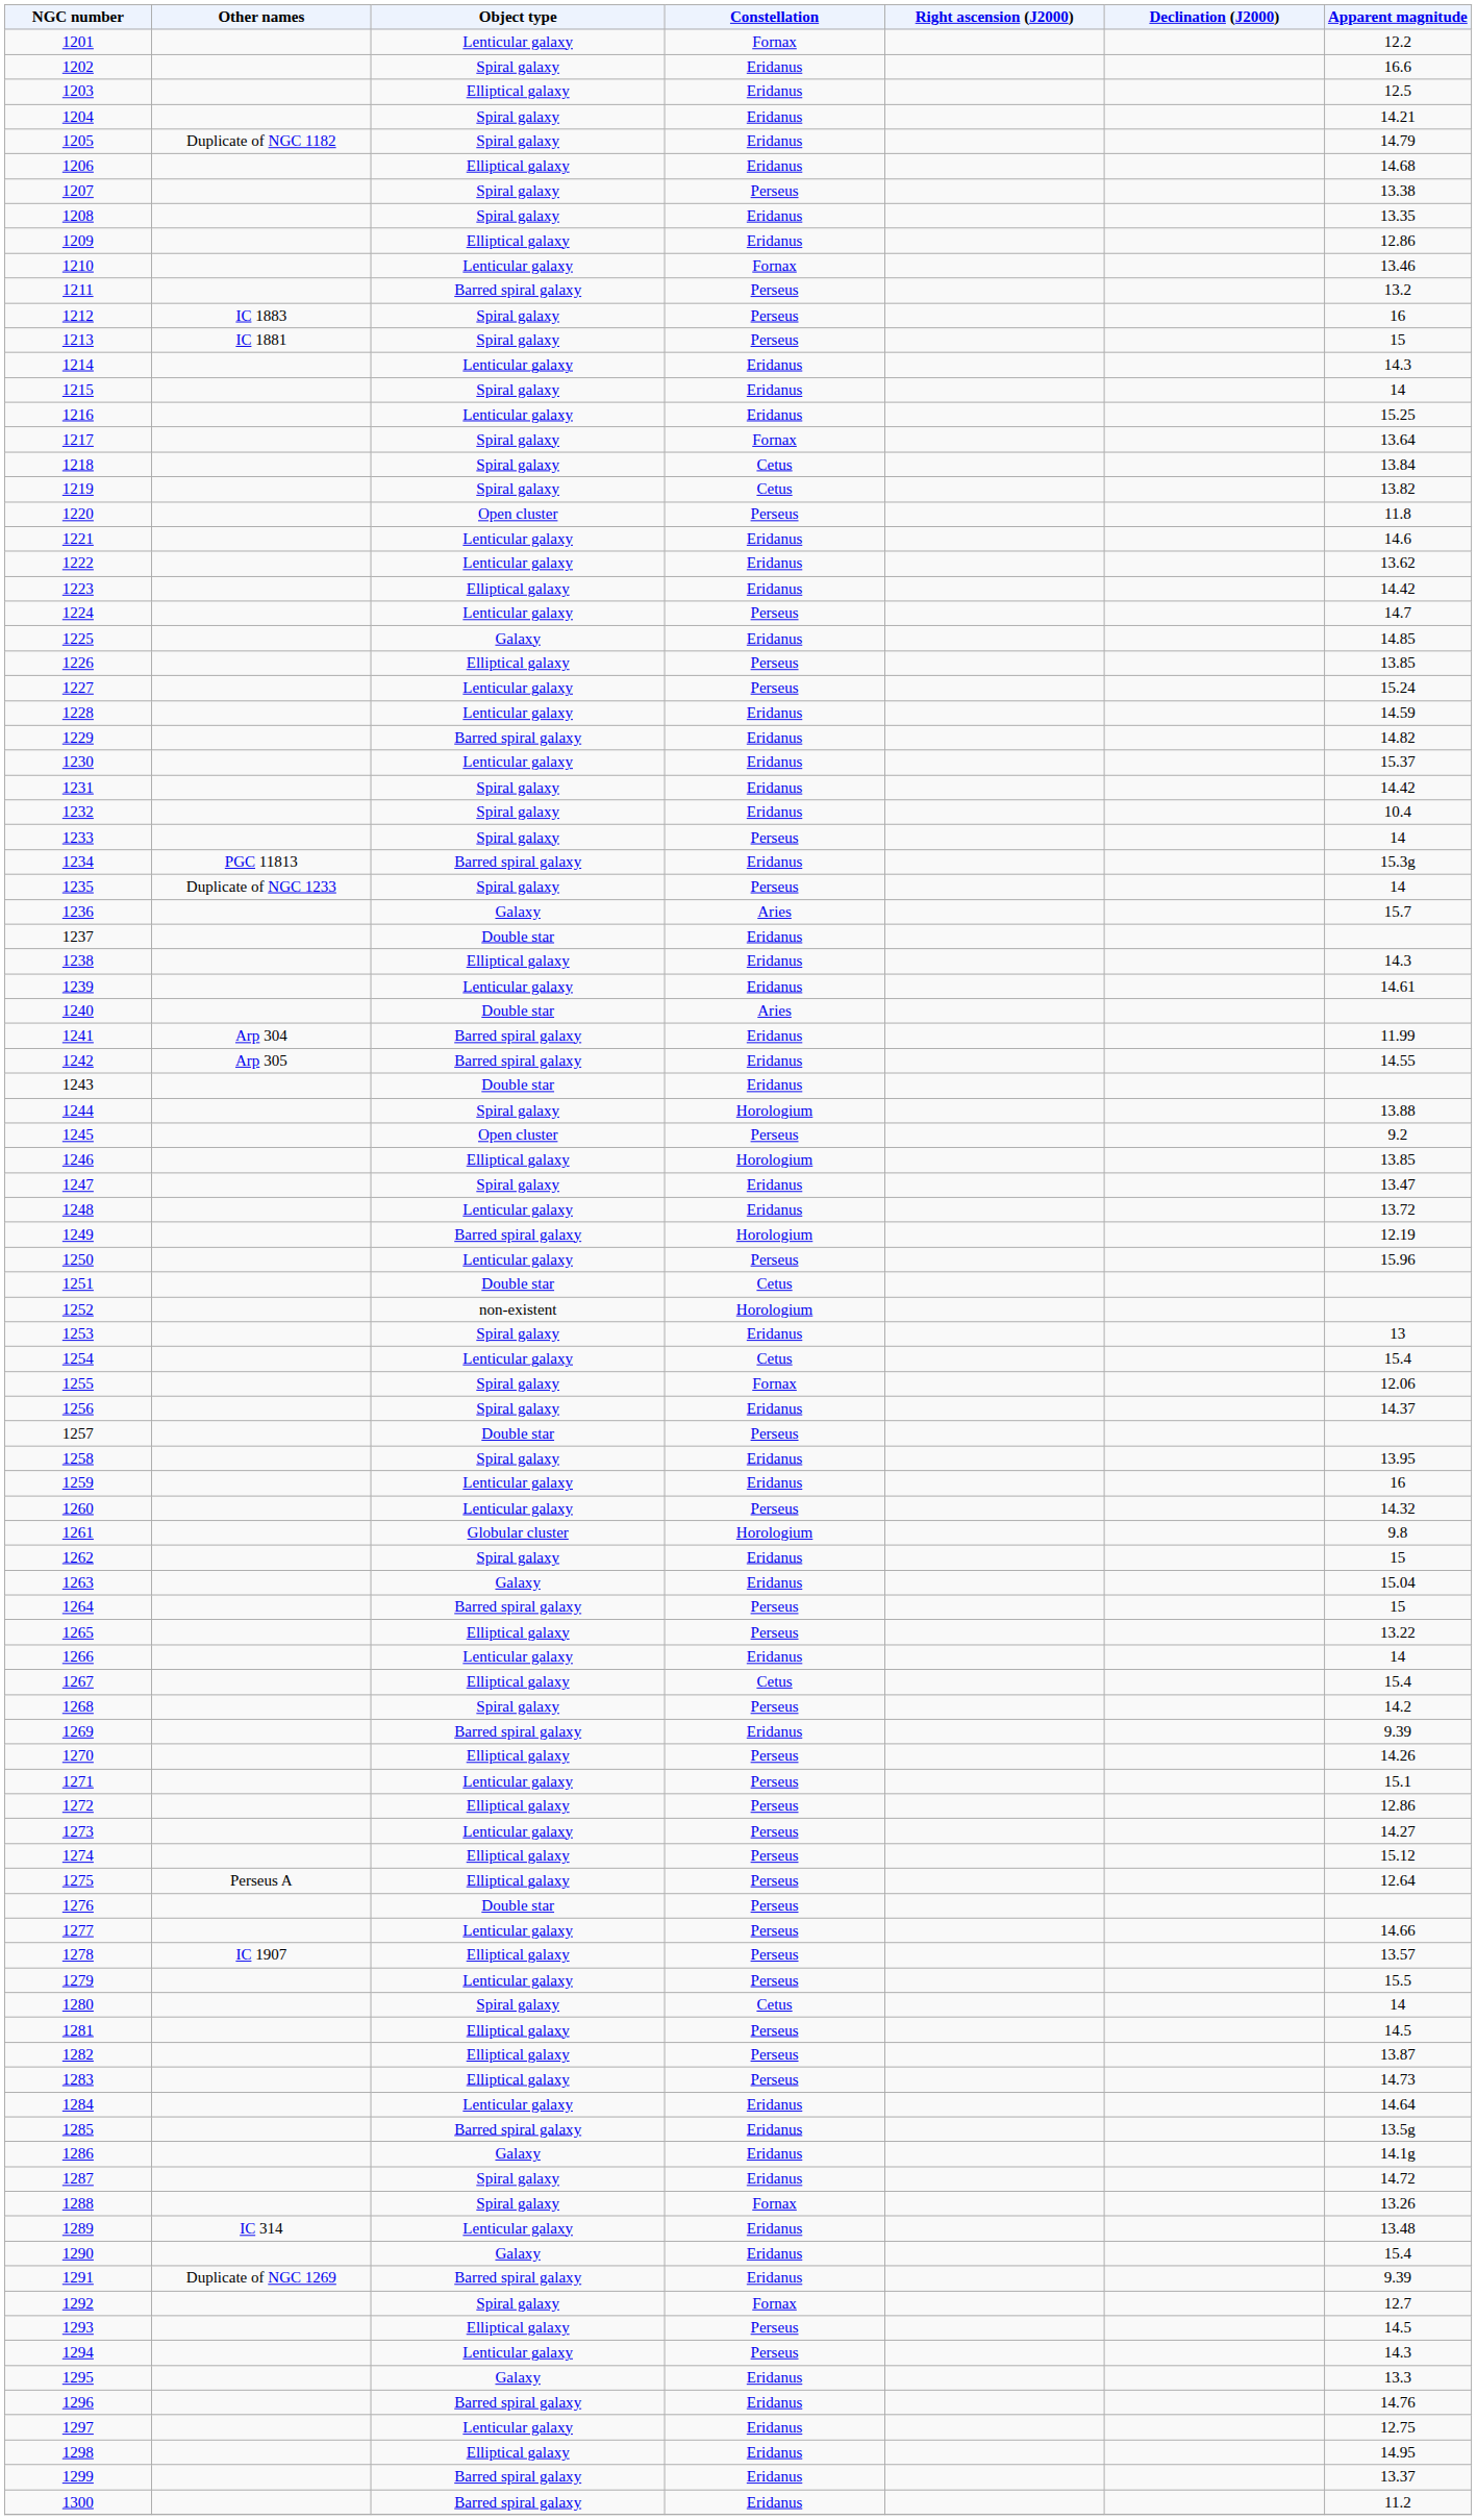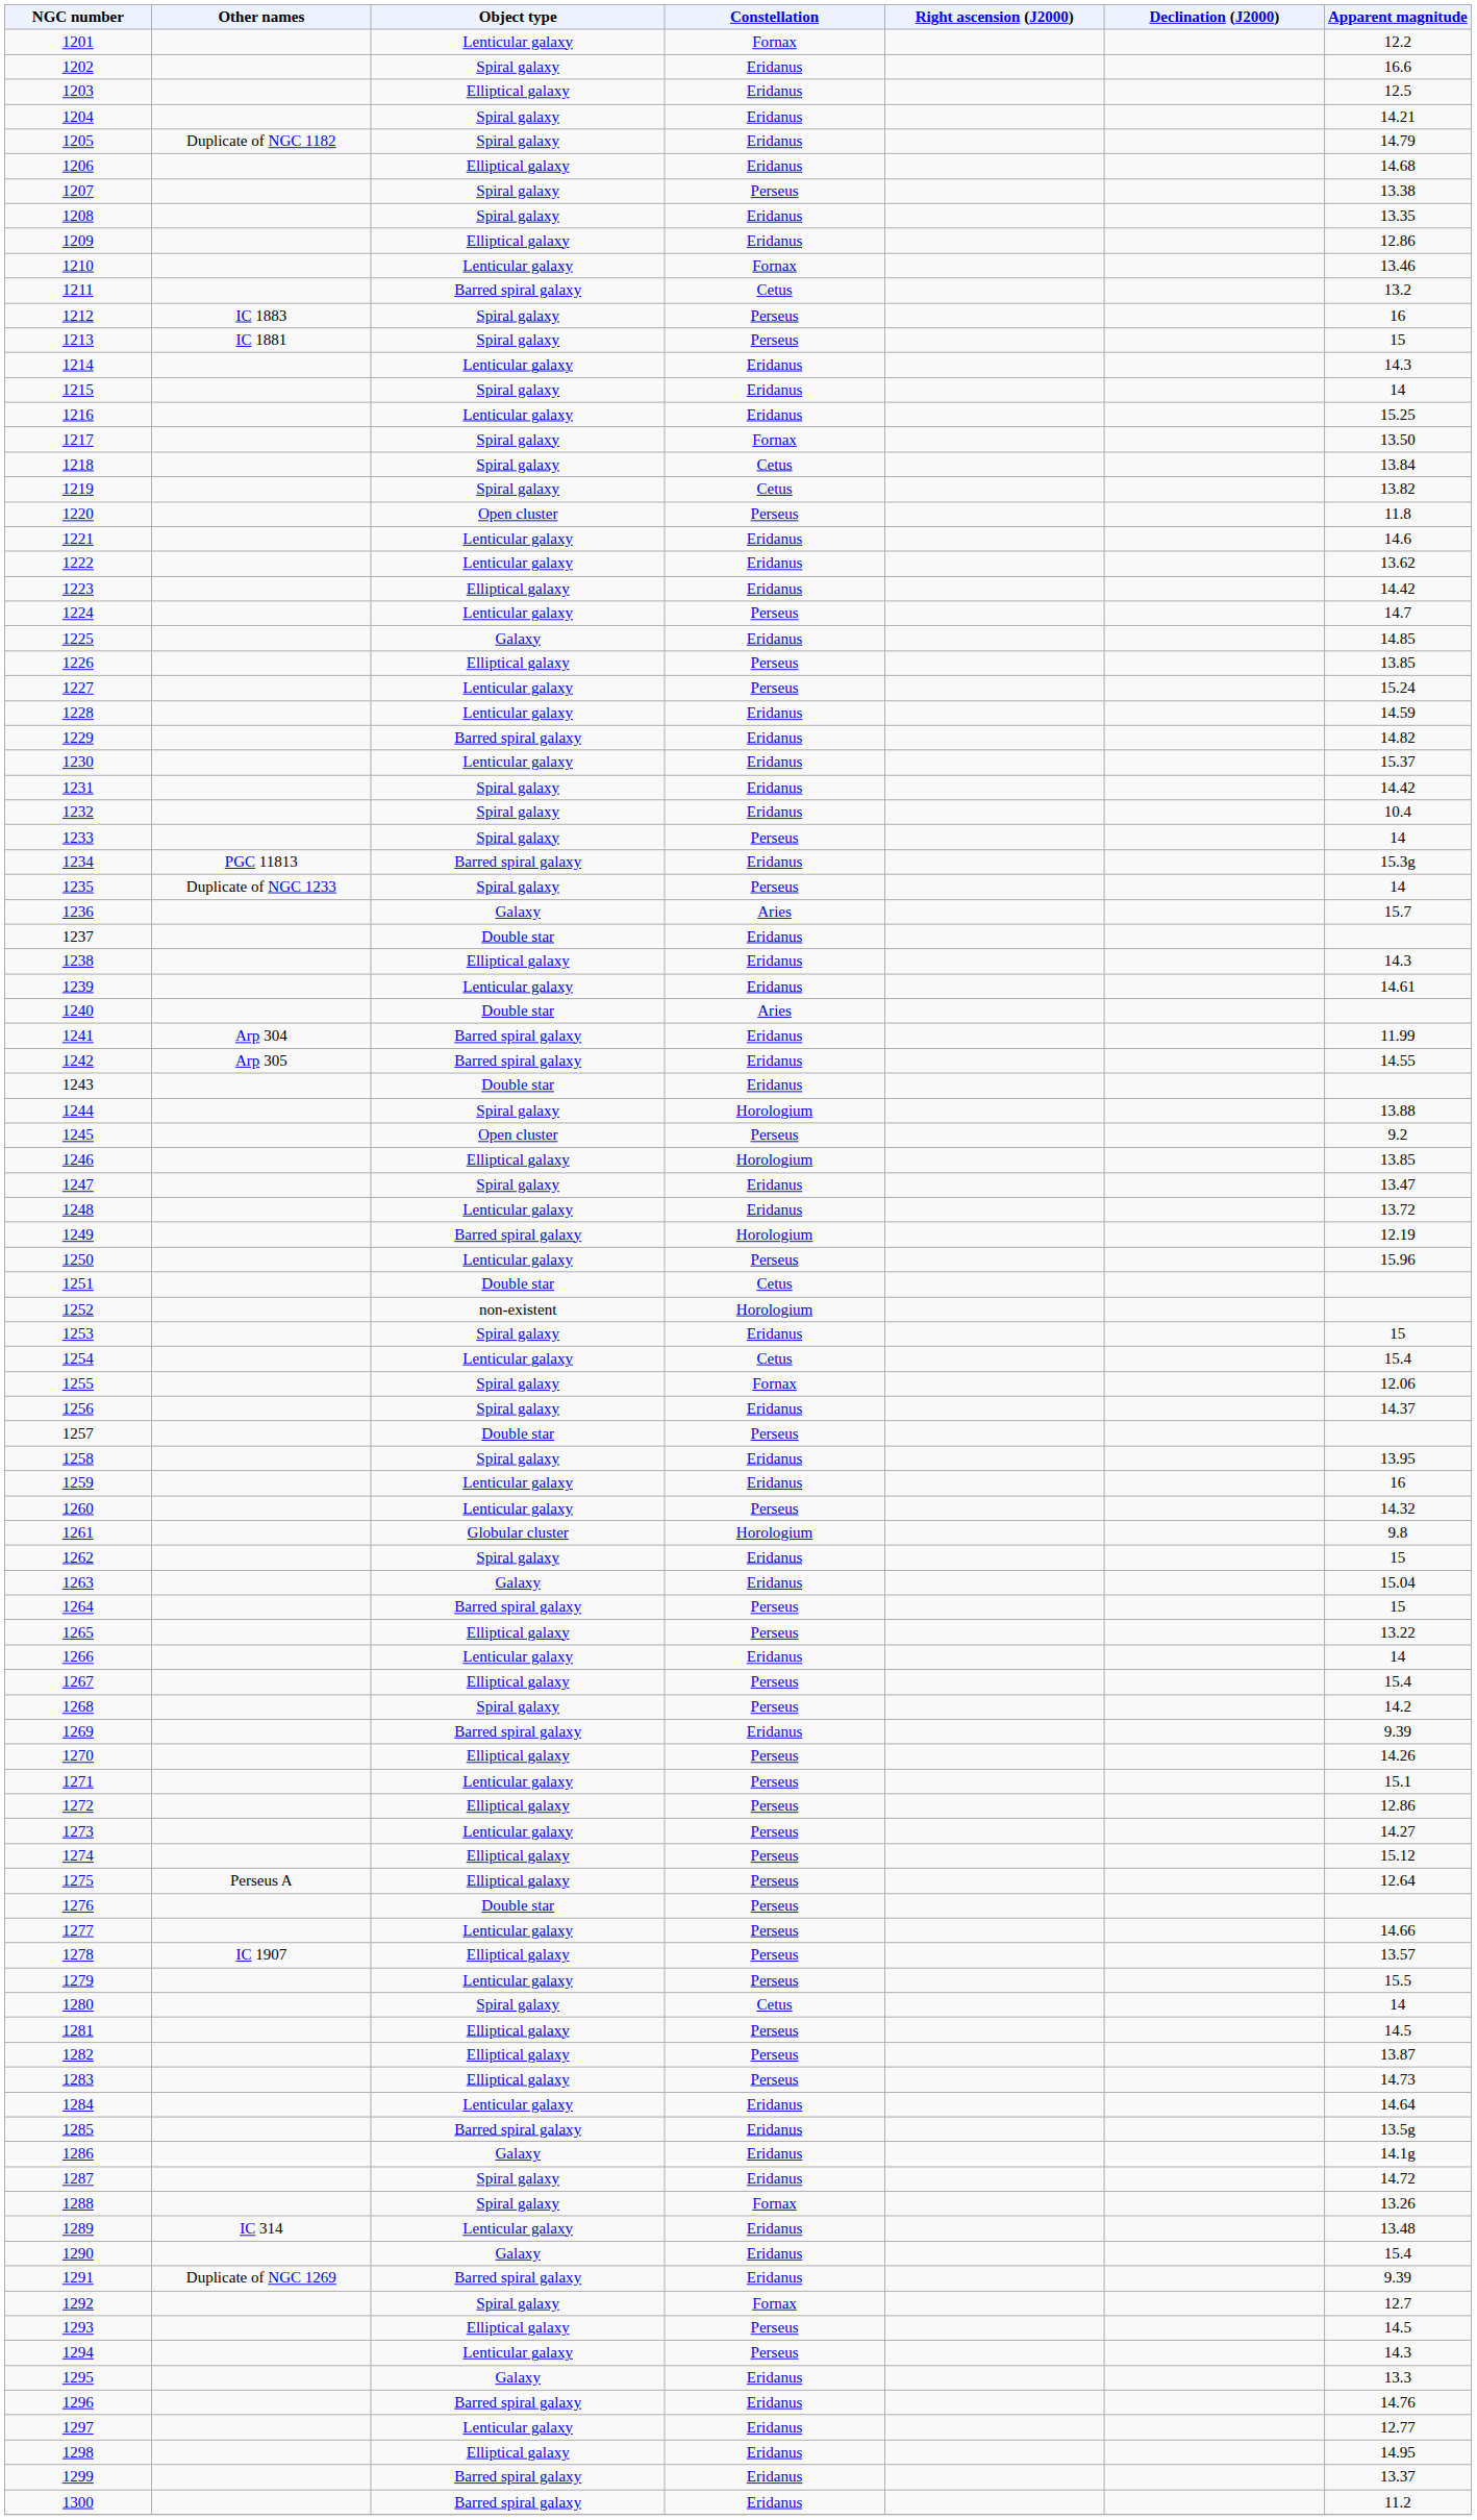1211 | Constellation: Perseus -> Cetus
1217 | Apparent magnitude: 13.64 -> 13.50
1253 | Apparent magnitude: 13 -> 15
1267 | Constellation: Cetus -> Perseus
1297 | Apparent magnitude: 12.75 -> 12.77
